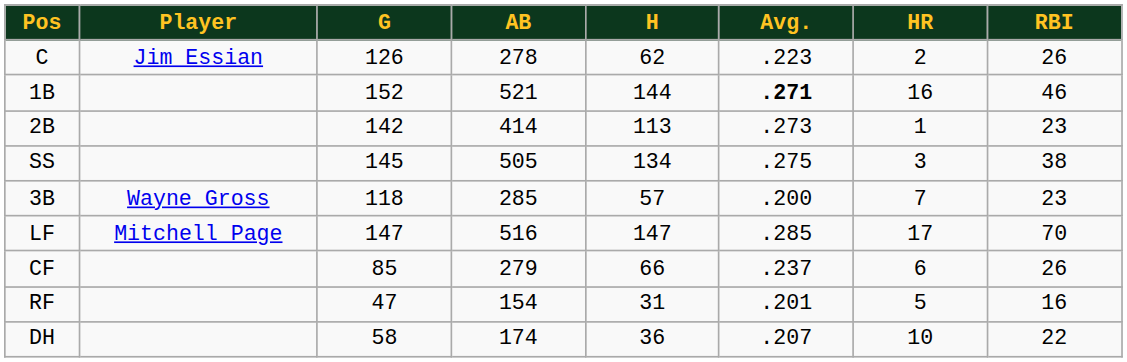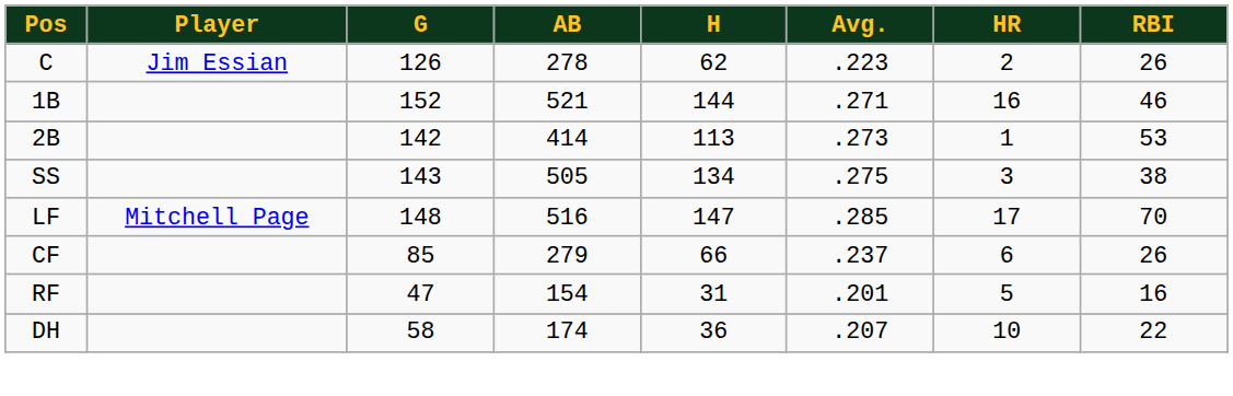1B | Avg.: bold -> normal
2B | RBI: 23 -> 53
SS | G: 145 -> 143
- row: 3B | Wayne Gross | 118 | 285 | 57 | .200 | 7 | 23
LF | G: 147 -> 148
